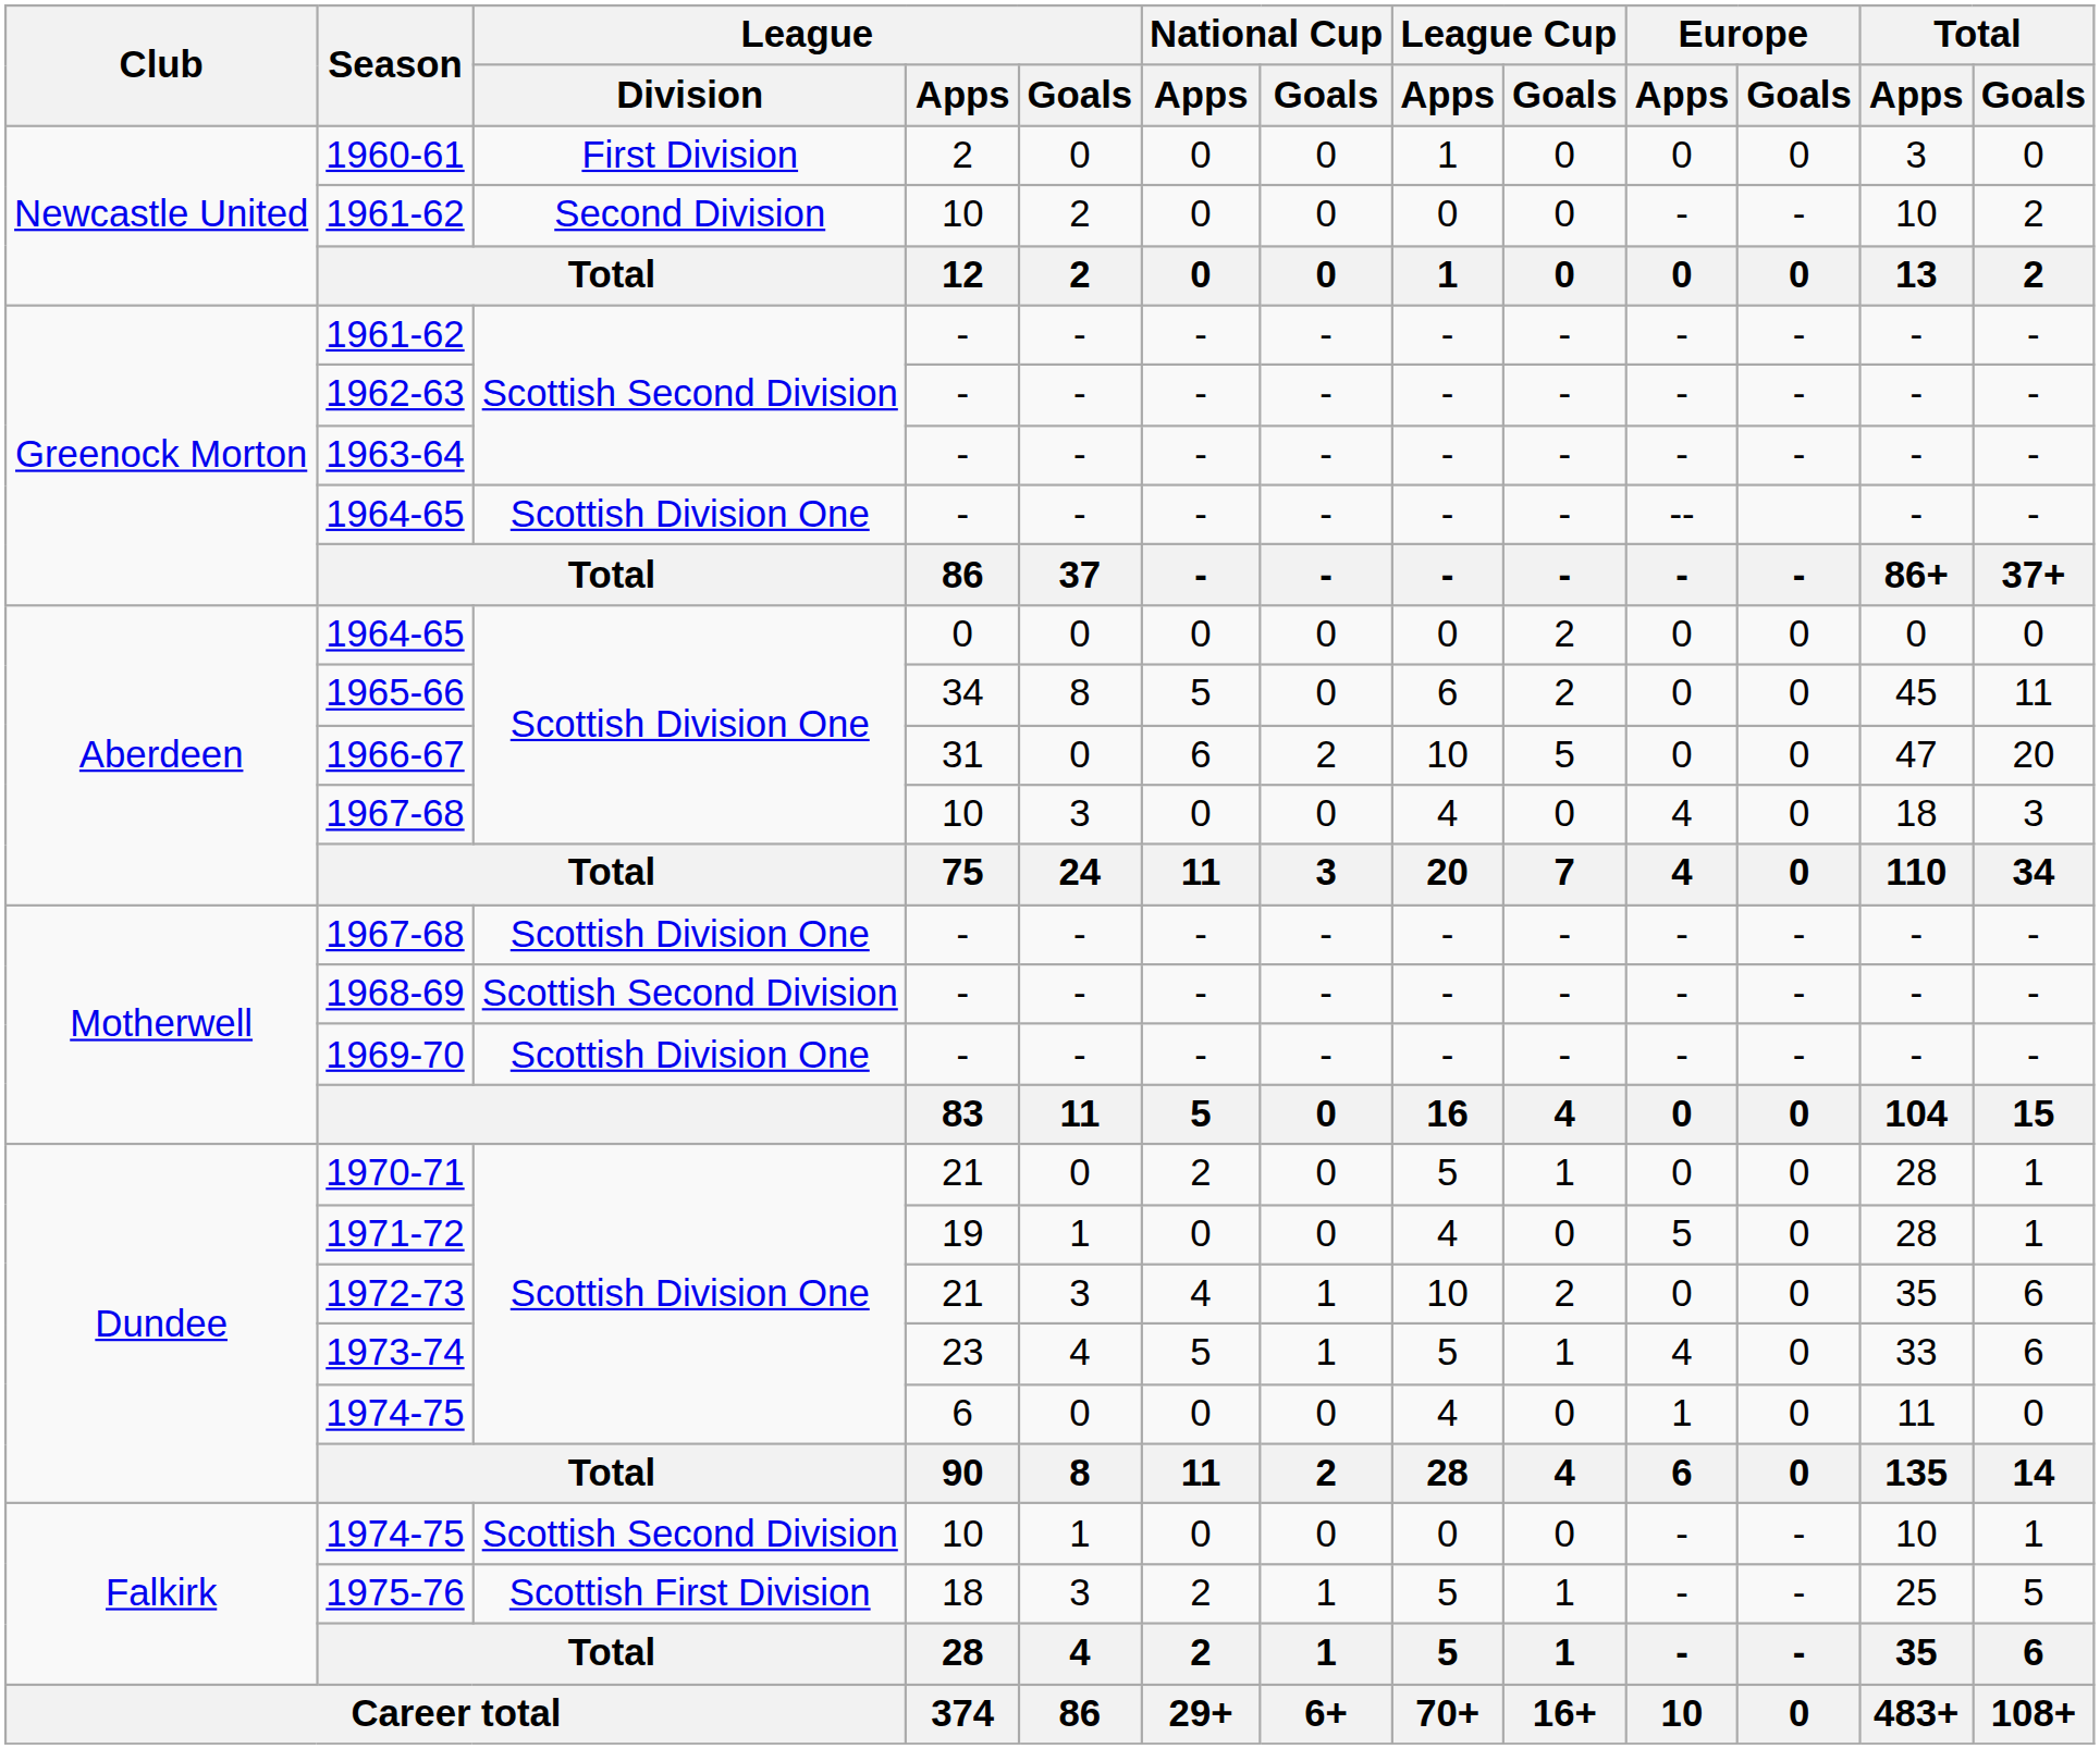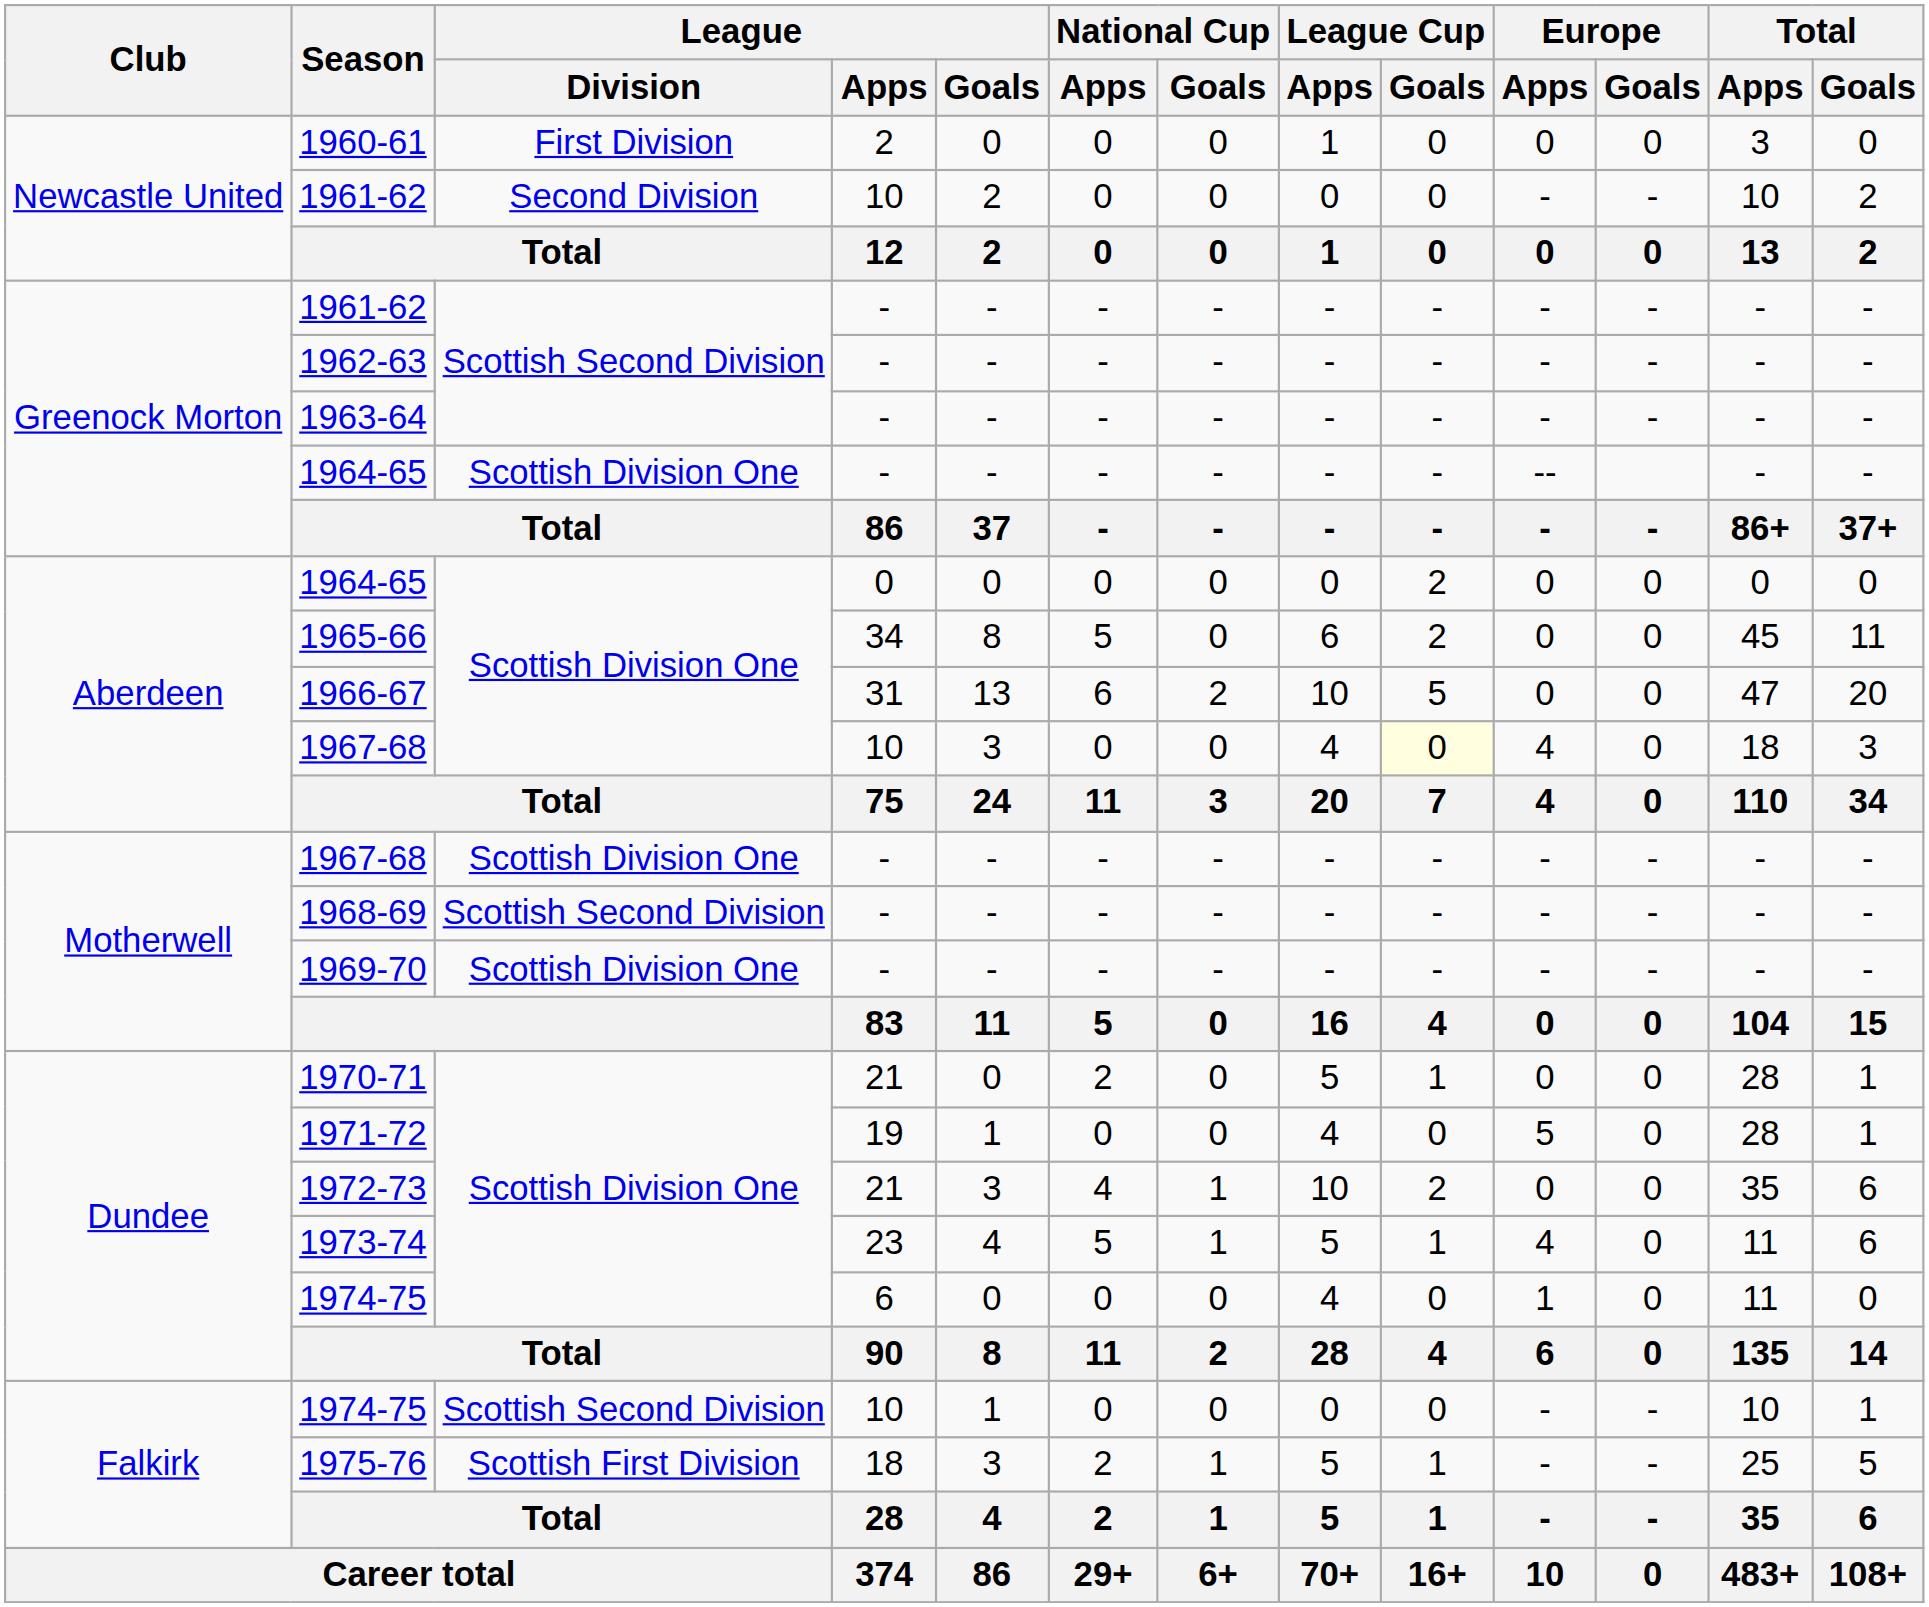1966-67 | League / Goals: 0 -> 13
1967-68 / 10 | League Cup / Goals: no background -> lightyellow background
1973-74 | Total / Apps: 33 -> 11
